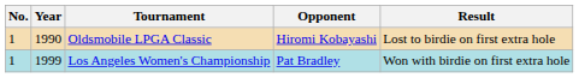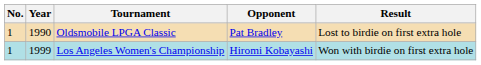Oldsmobile LPGA Classic | Opponent: Hiromi Kobayashi -> Pat Bradley
Los Angeles Women's Championship | Opponent: Pat Bradley -> Hiromi Kobayashi
